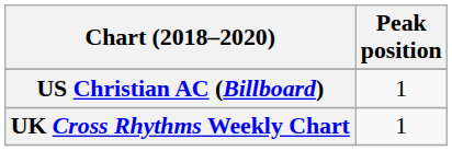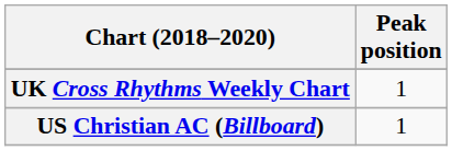rows swapped: UK Cross Rhythms Weekly Chart <-> US Christian AC (Billboard)
